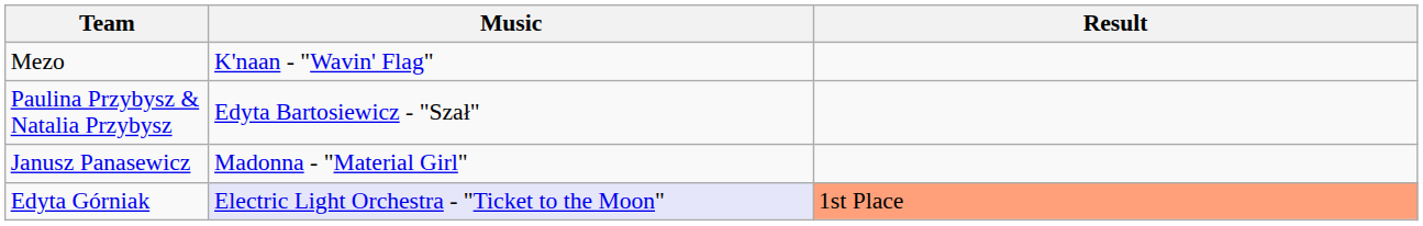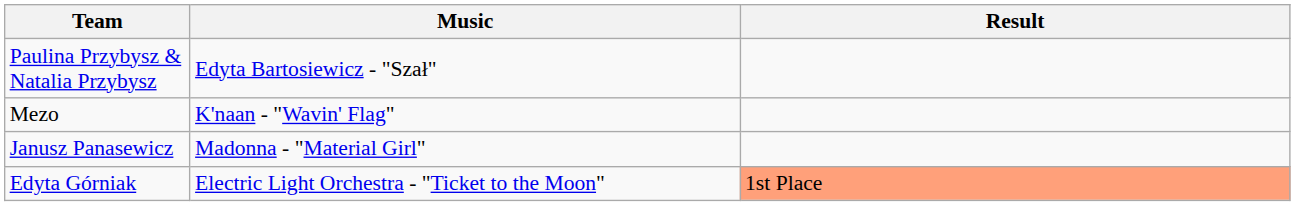rows swapped: Mezo <-> Paulina Przybysz & Natalia Przybysz
Edyta Górniak | Music: lavender background -> no background
